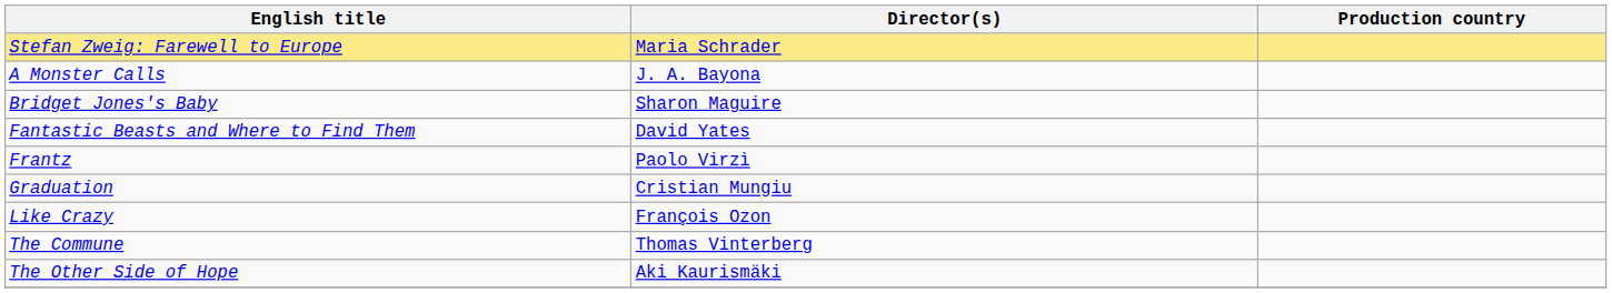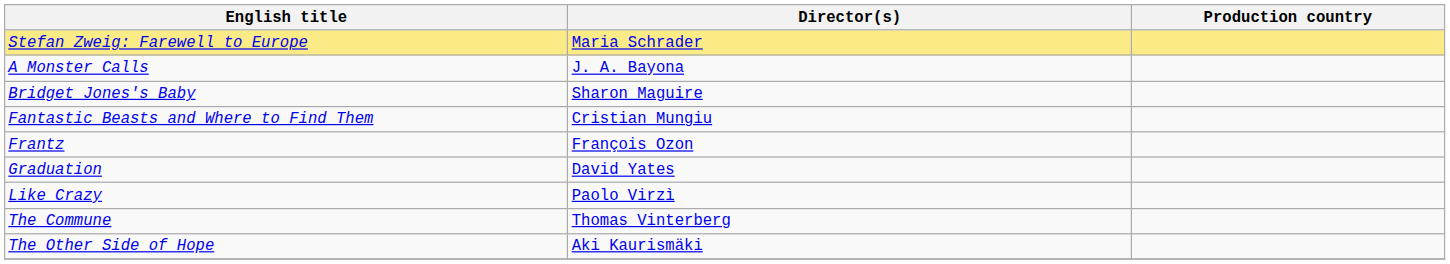Fantastic Beasts and Where to Find Them | Director(s): David Yates -> Cristian Mungiu
Frantz | Director(s): Paolo Virzì -> François Ozon
Graduation | Director(s): Cristian Mungiu -> David Yates
Like Crazy | Director(s): François Ozon -> Paolo Virzì
